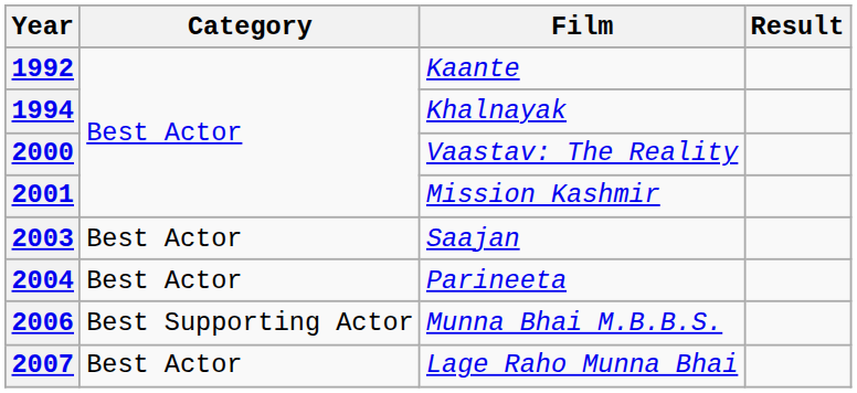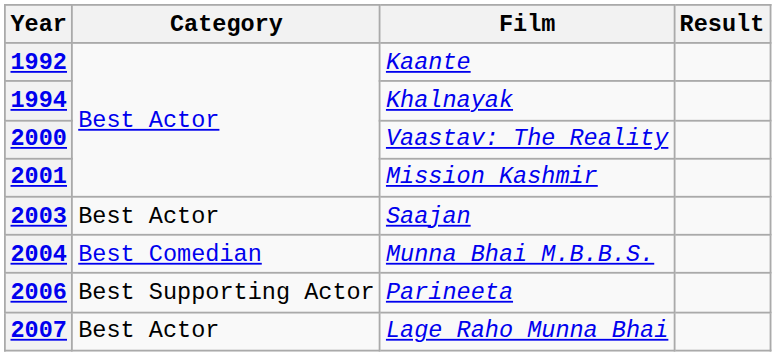2004 | Category: Best Actor -> Best Comedian
2004 | Film: Parineeta -> Munna Bhai M.B.B.S.
2006 | Film: Munna Bhai M.B.B.S. -> Parineeta
